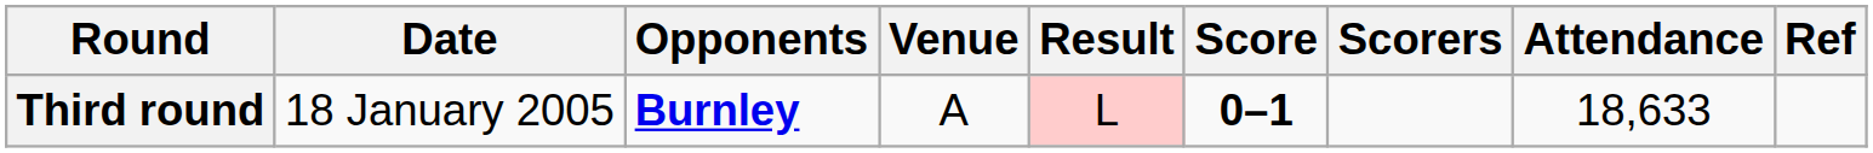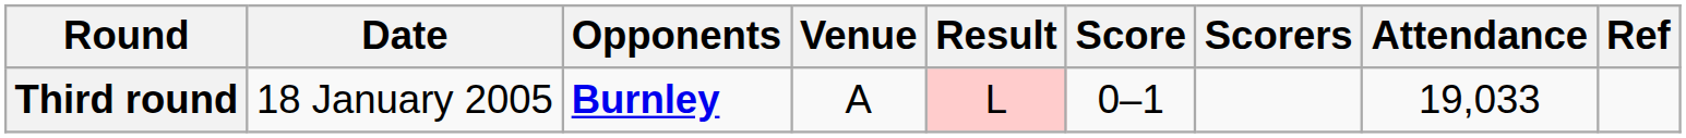Third round | Score: bold -> normal
Third round | Attendance: 18,633 -> 19,033
